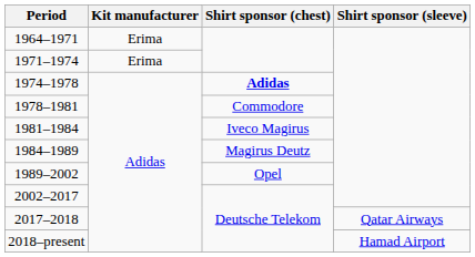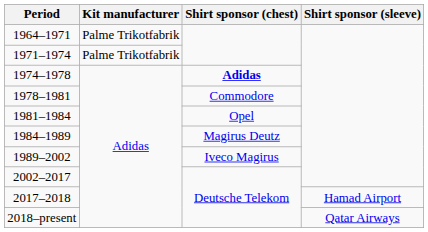1964–1971 | Kit manufacturer: Erima -> Palme Trikotfabrik
1971–1974 | Kit manufacturer: Erima -> Palme Trikotfabrik
1981–1984 | Shirt sponsor (chest): Iveco Magirus -> Opel
1989–2002 | Shirt sponsor (chest): Opel -> Iveco Magirus
2017–2018 | Shirt sponsor (sleeve): Qatar Airways -> Hamad Airport
2018–present | Shirt sponsor (sleeve): Hamad Airport -> Qatar Airways
